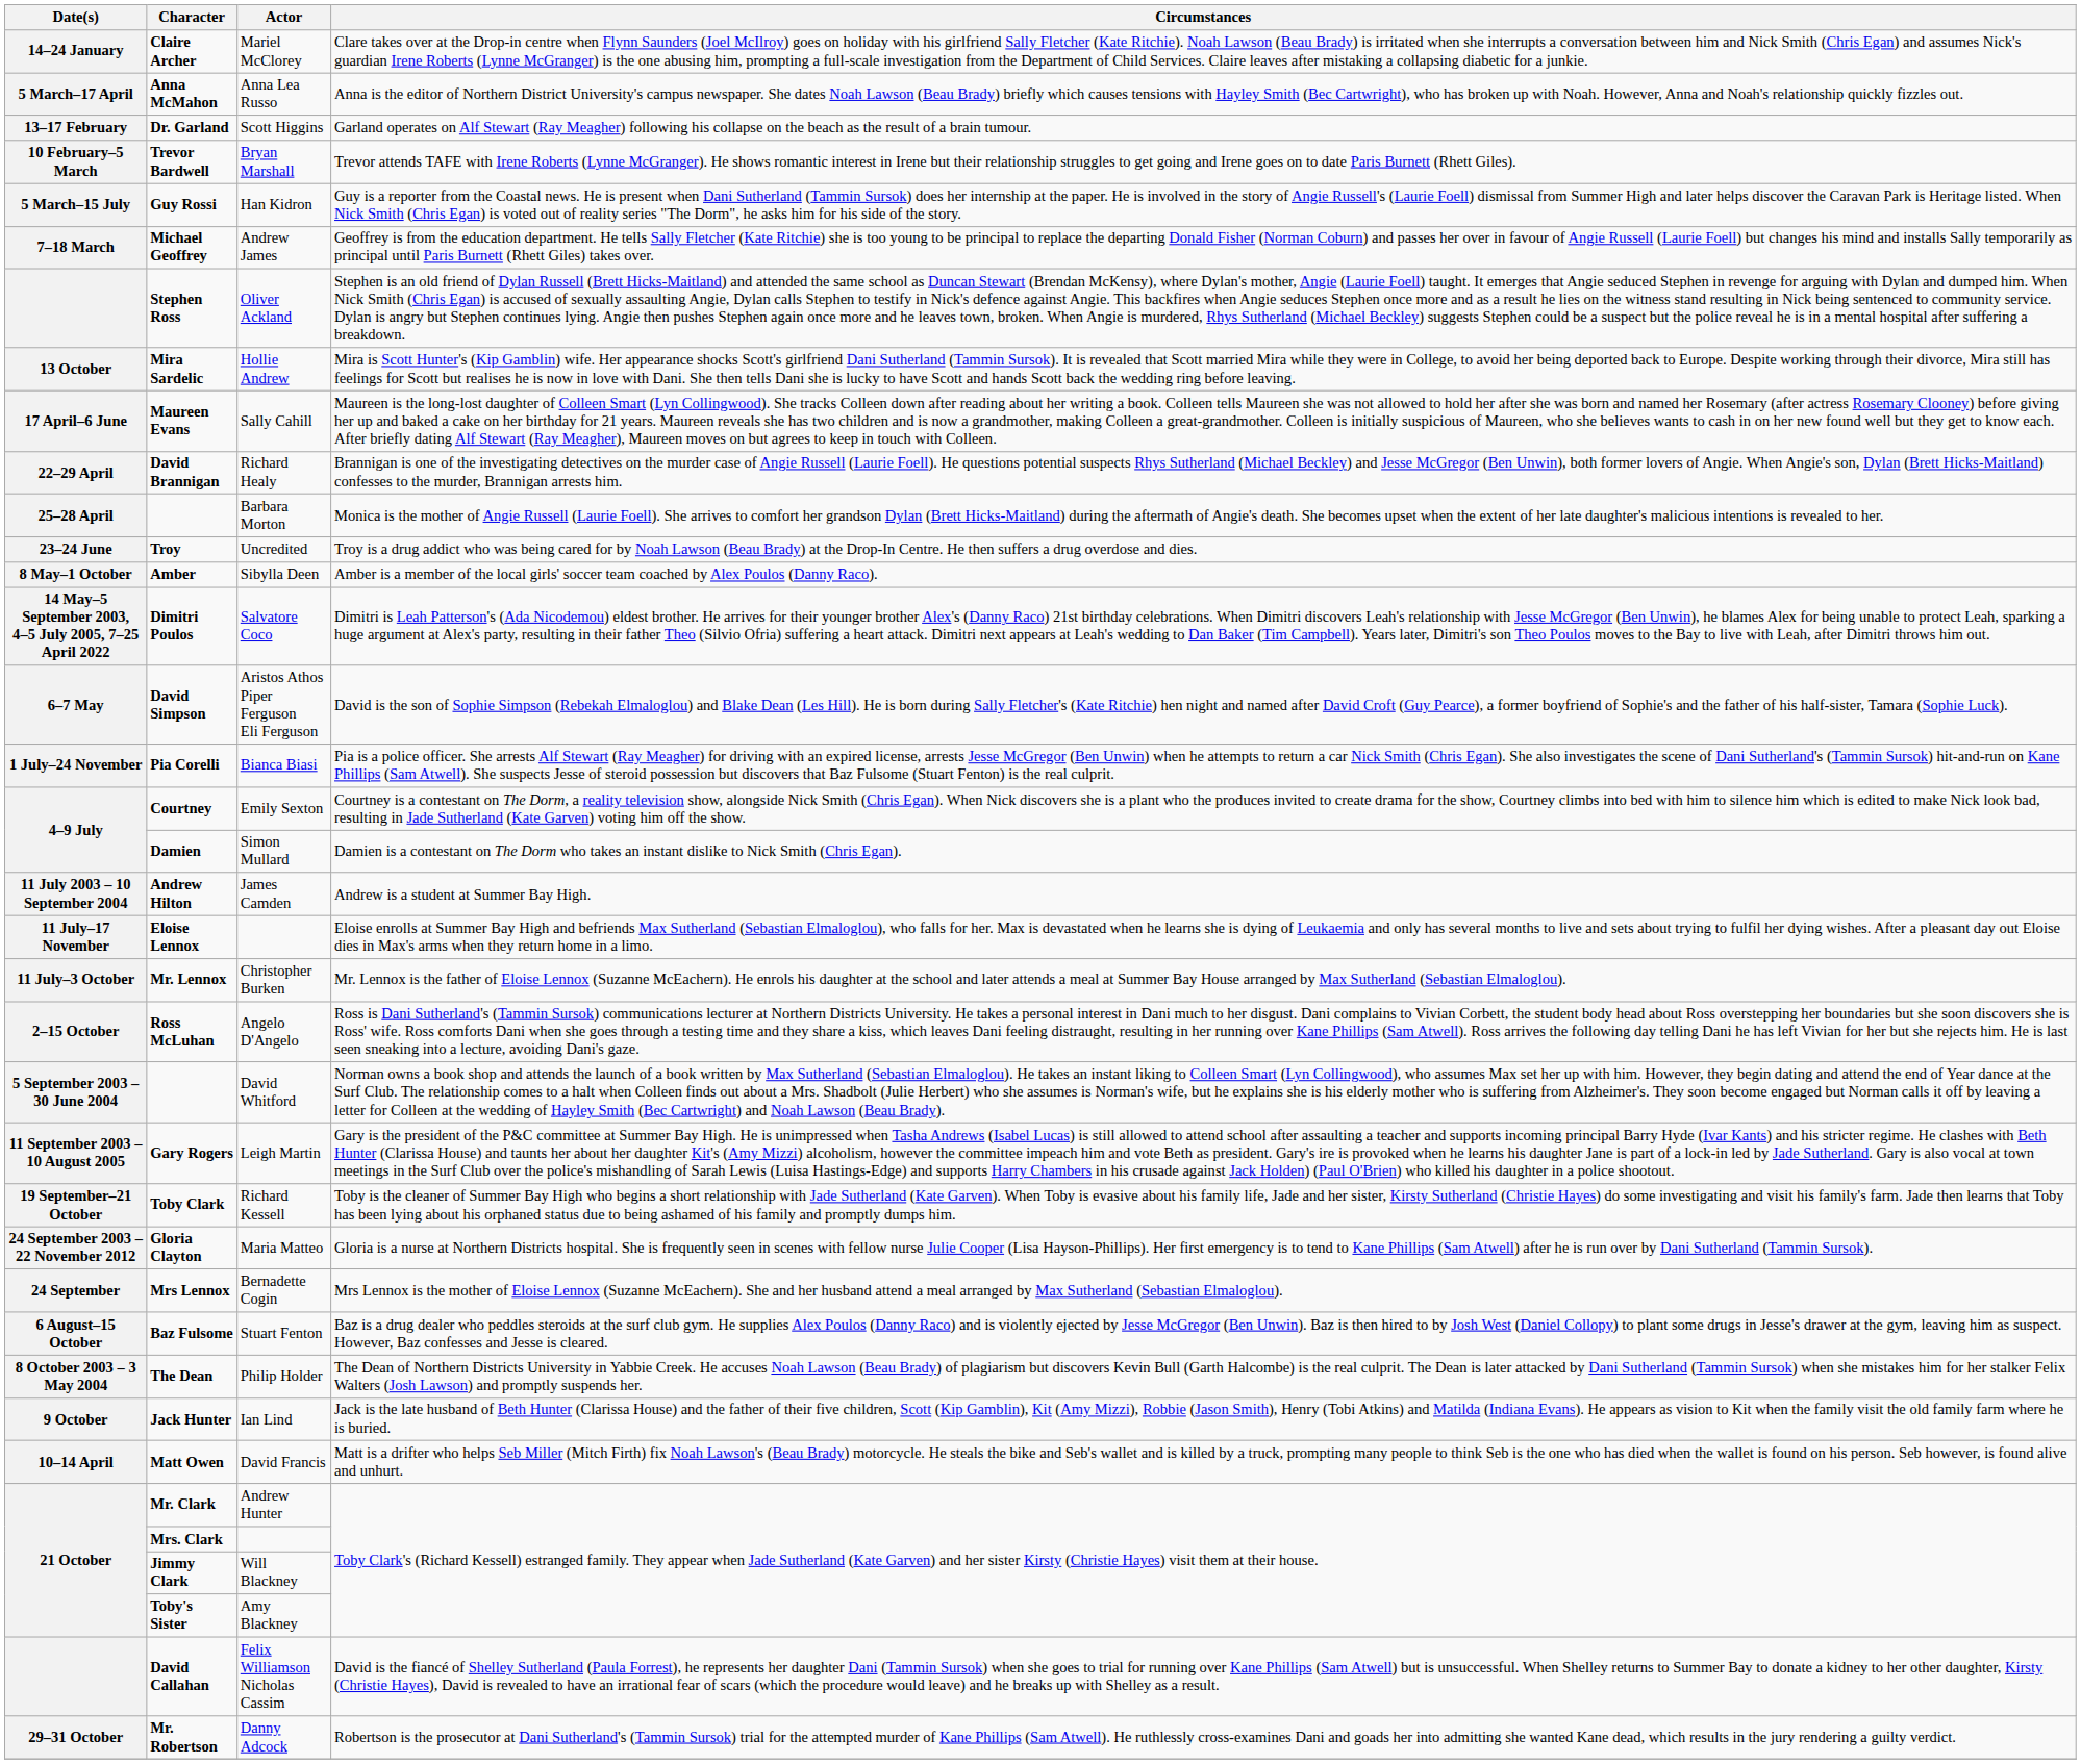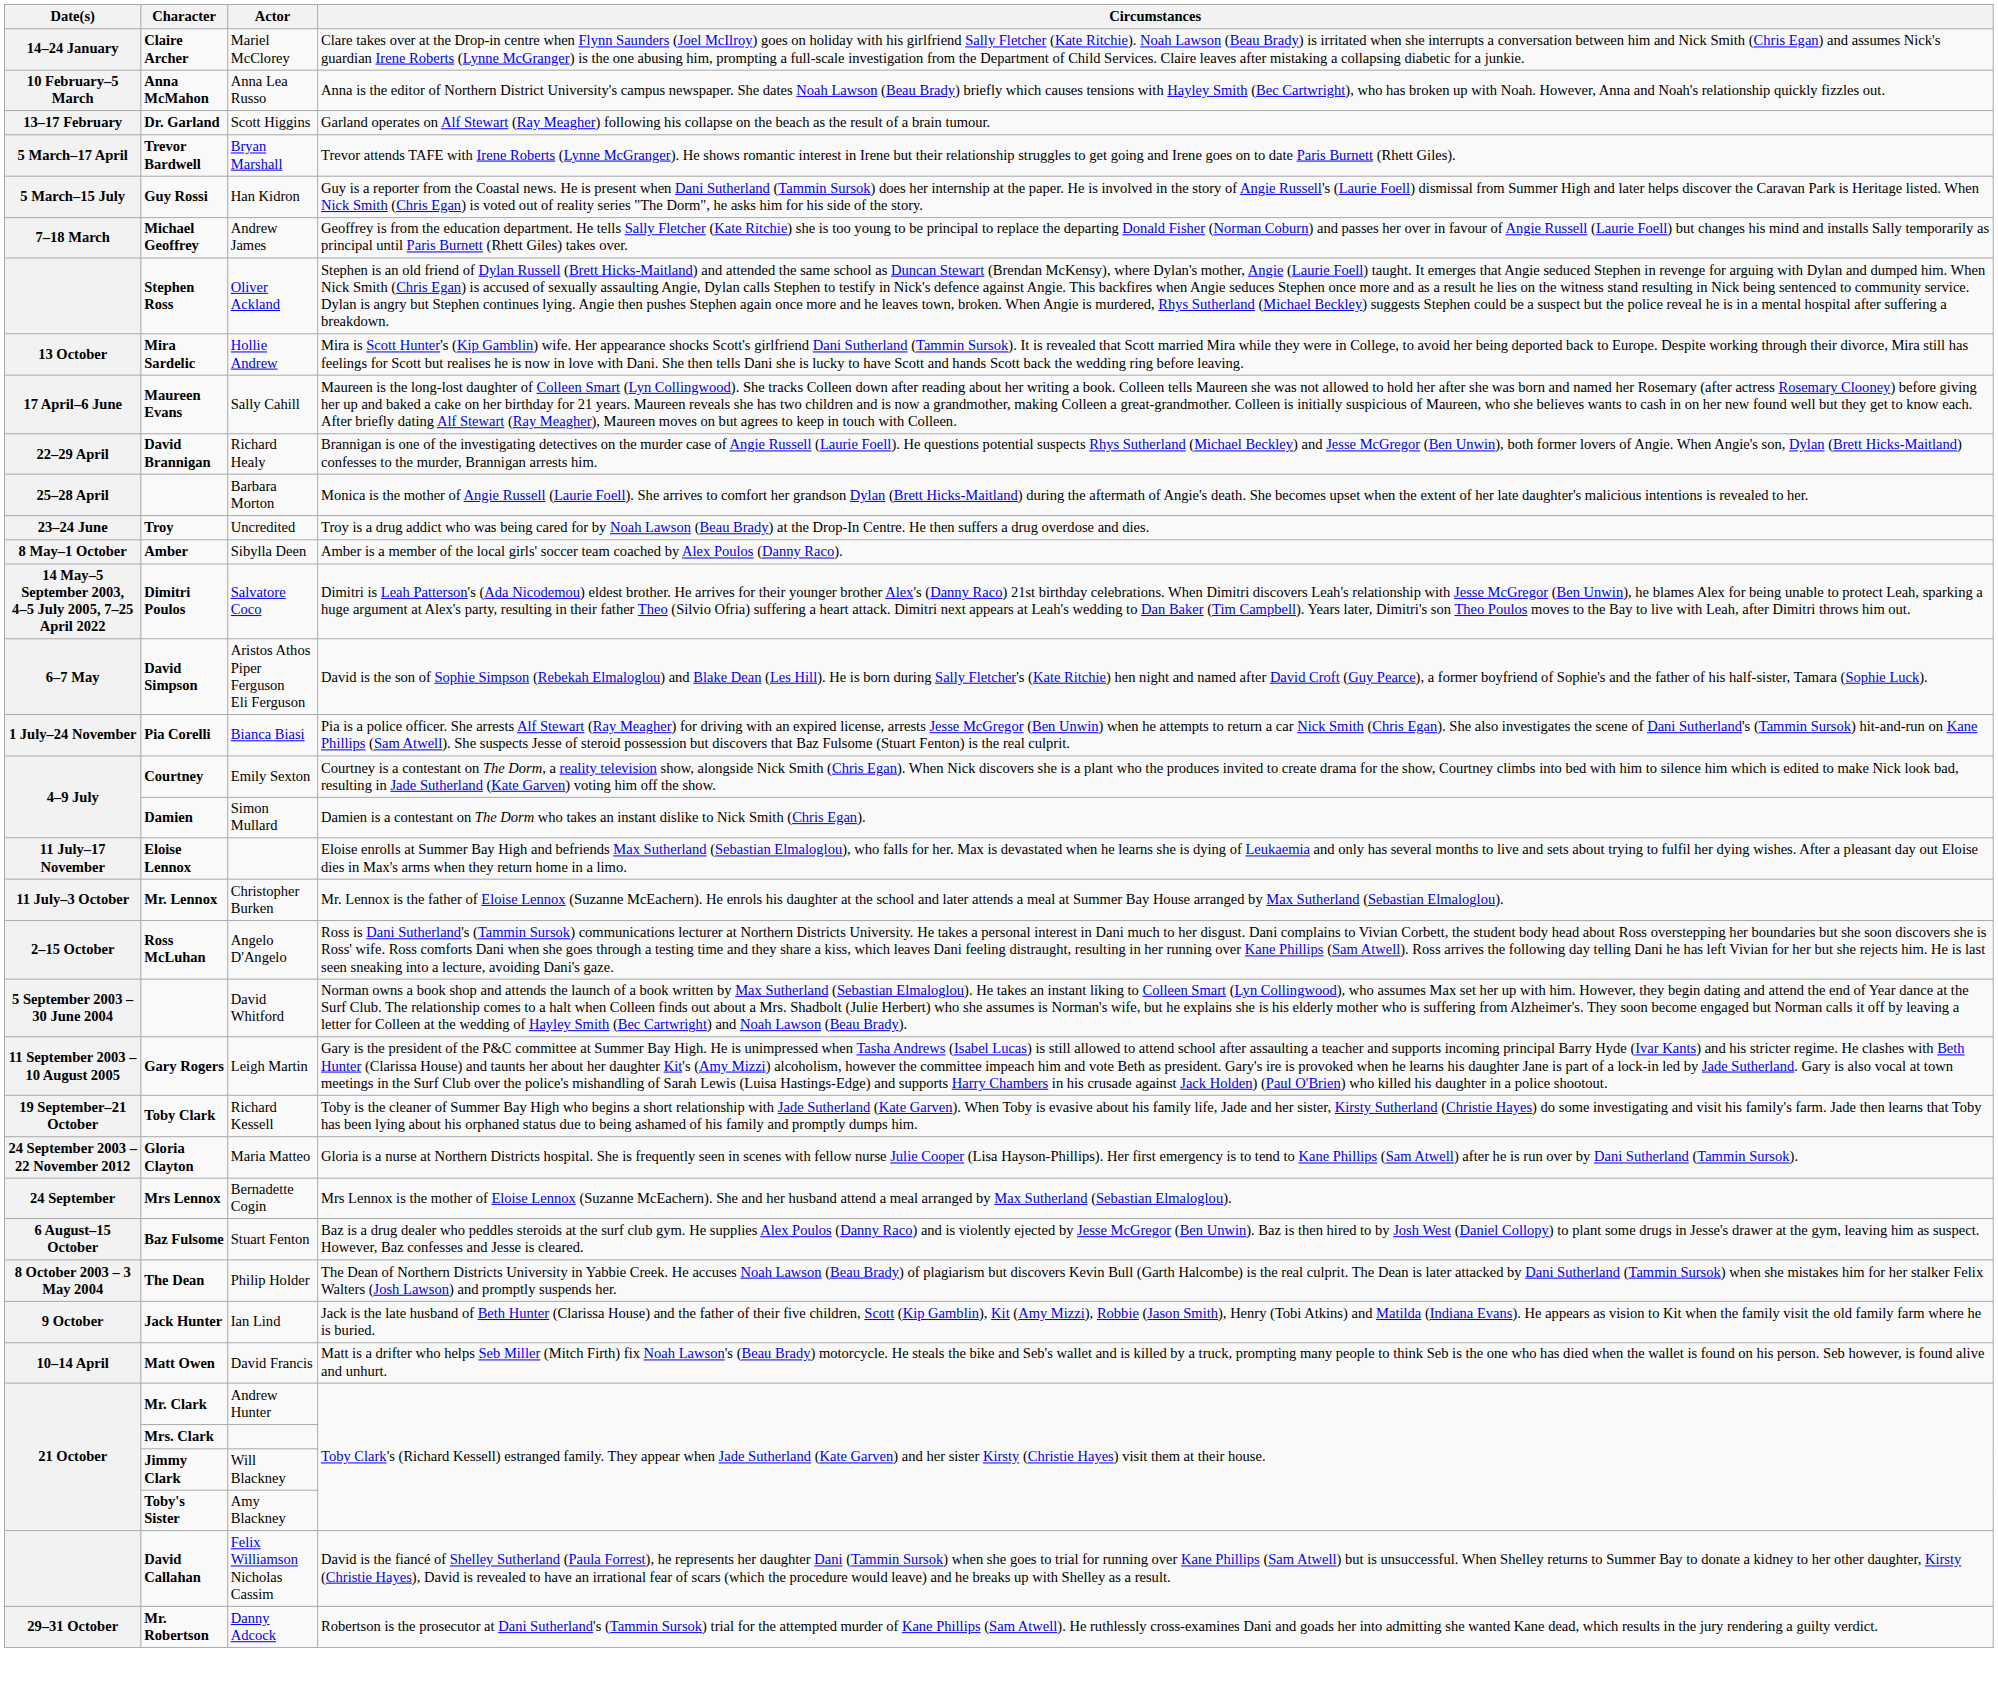Anna McMahon | Date(s): 5 March–17 April -> 10 February–5 March
Trevor Bardwell | Date(s): 10 February–5 March -> 5 March–17 April
- row: 11 July 2003 – 10 September 2004 | Andrew Hilton | James Camden | Andrew is a student at Summer Bay High.
